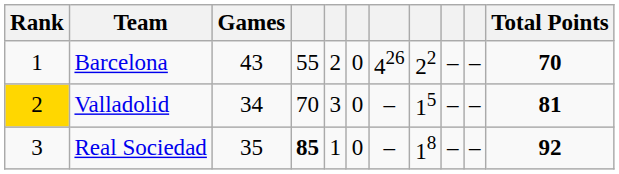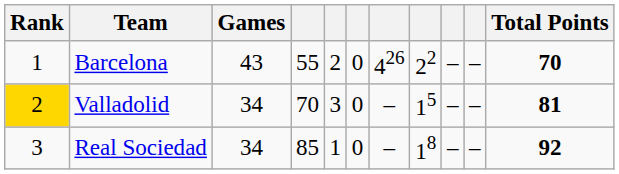Real Sociedad | Games: 35 -> 34
Real Sociedad | column 4: bold -> normal
